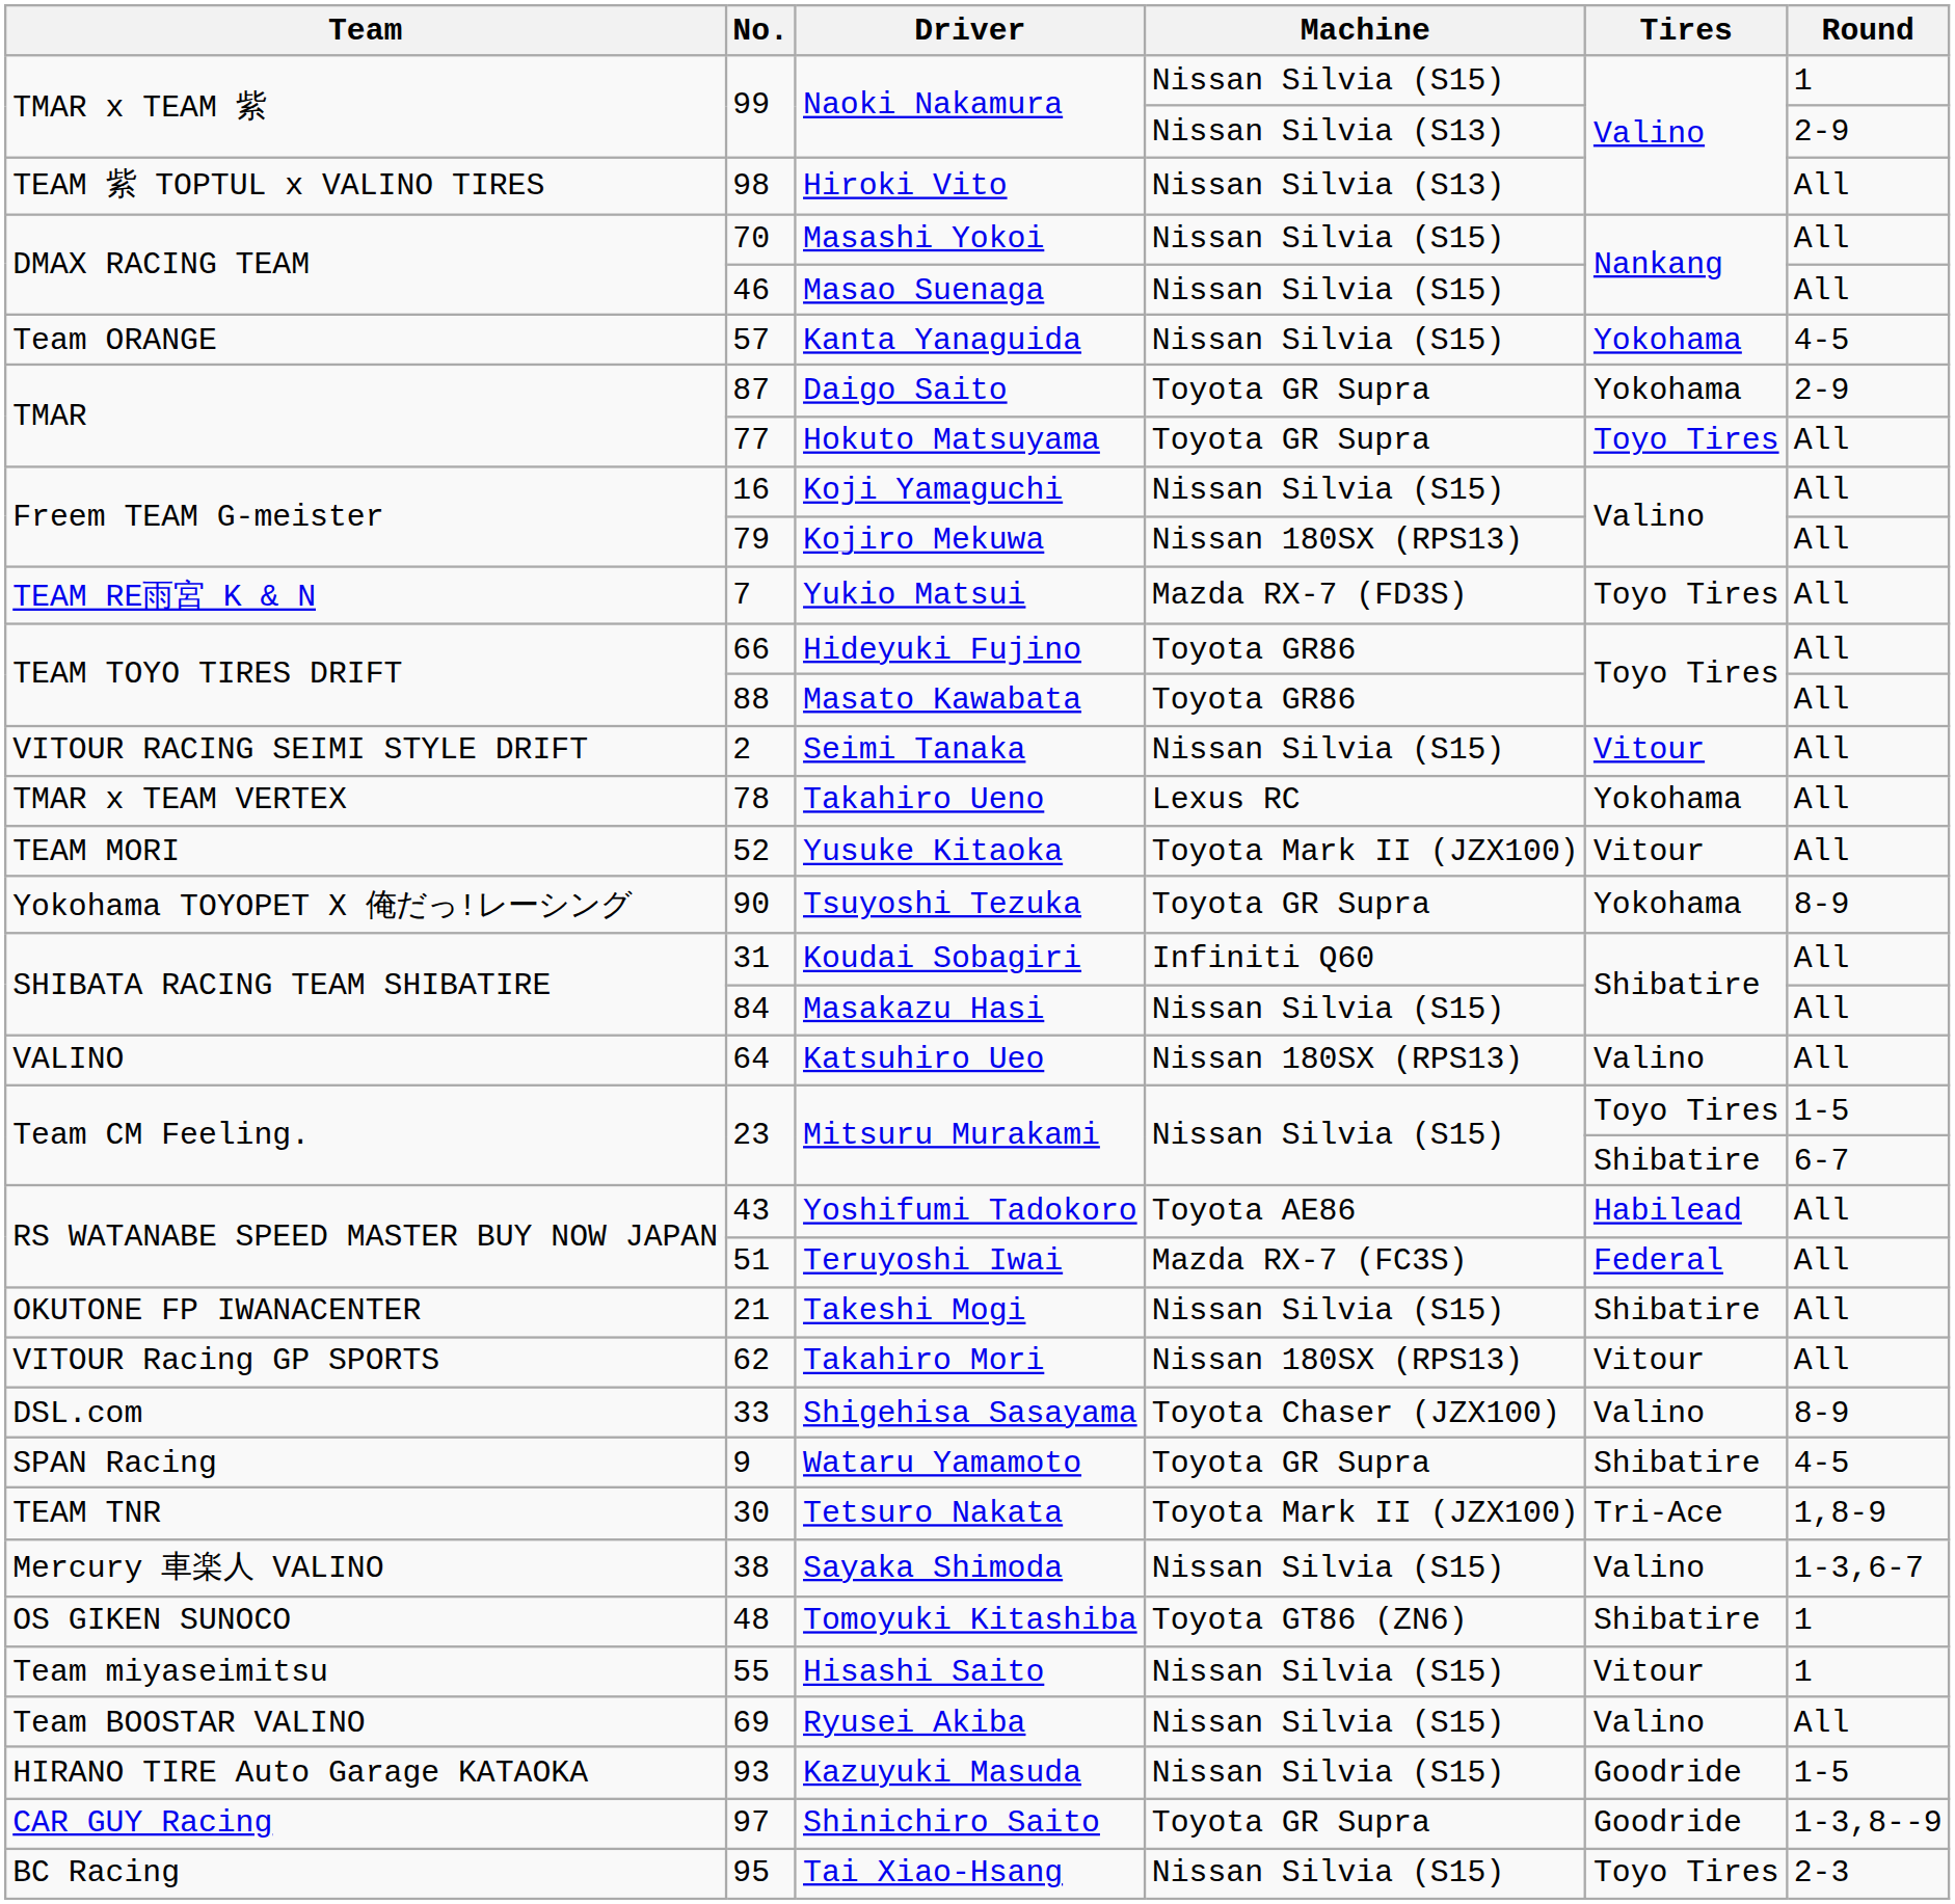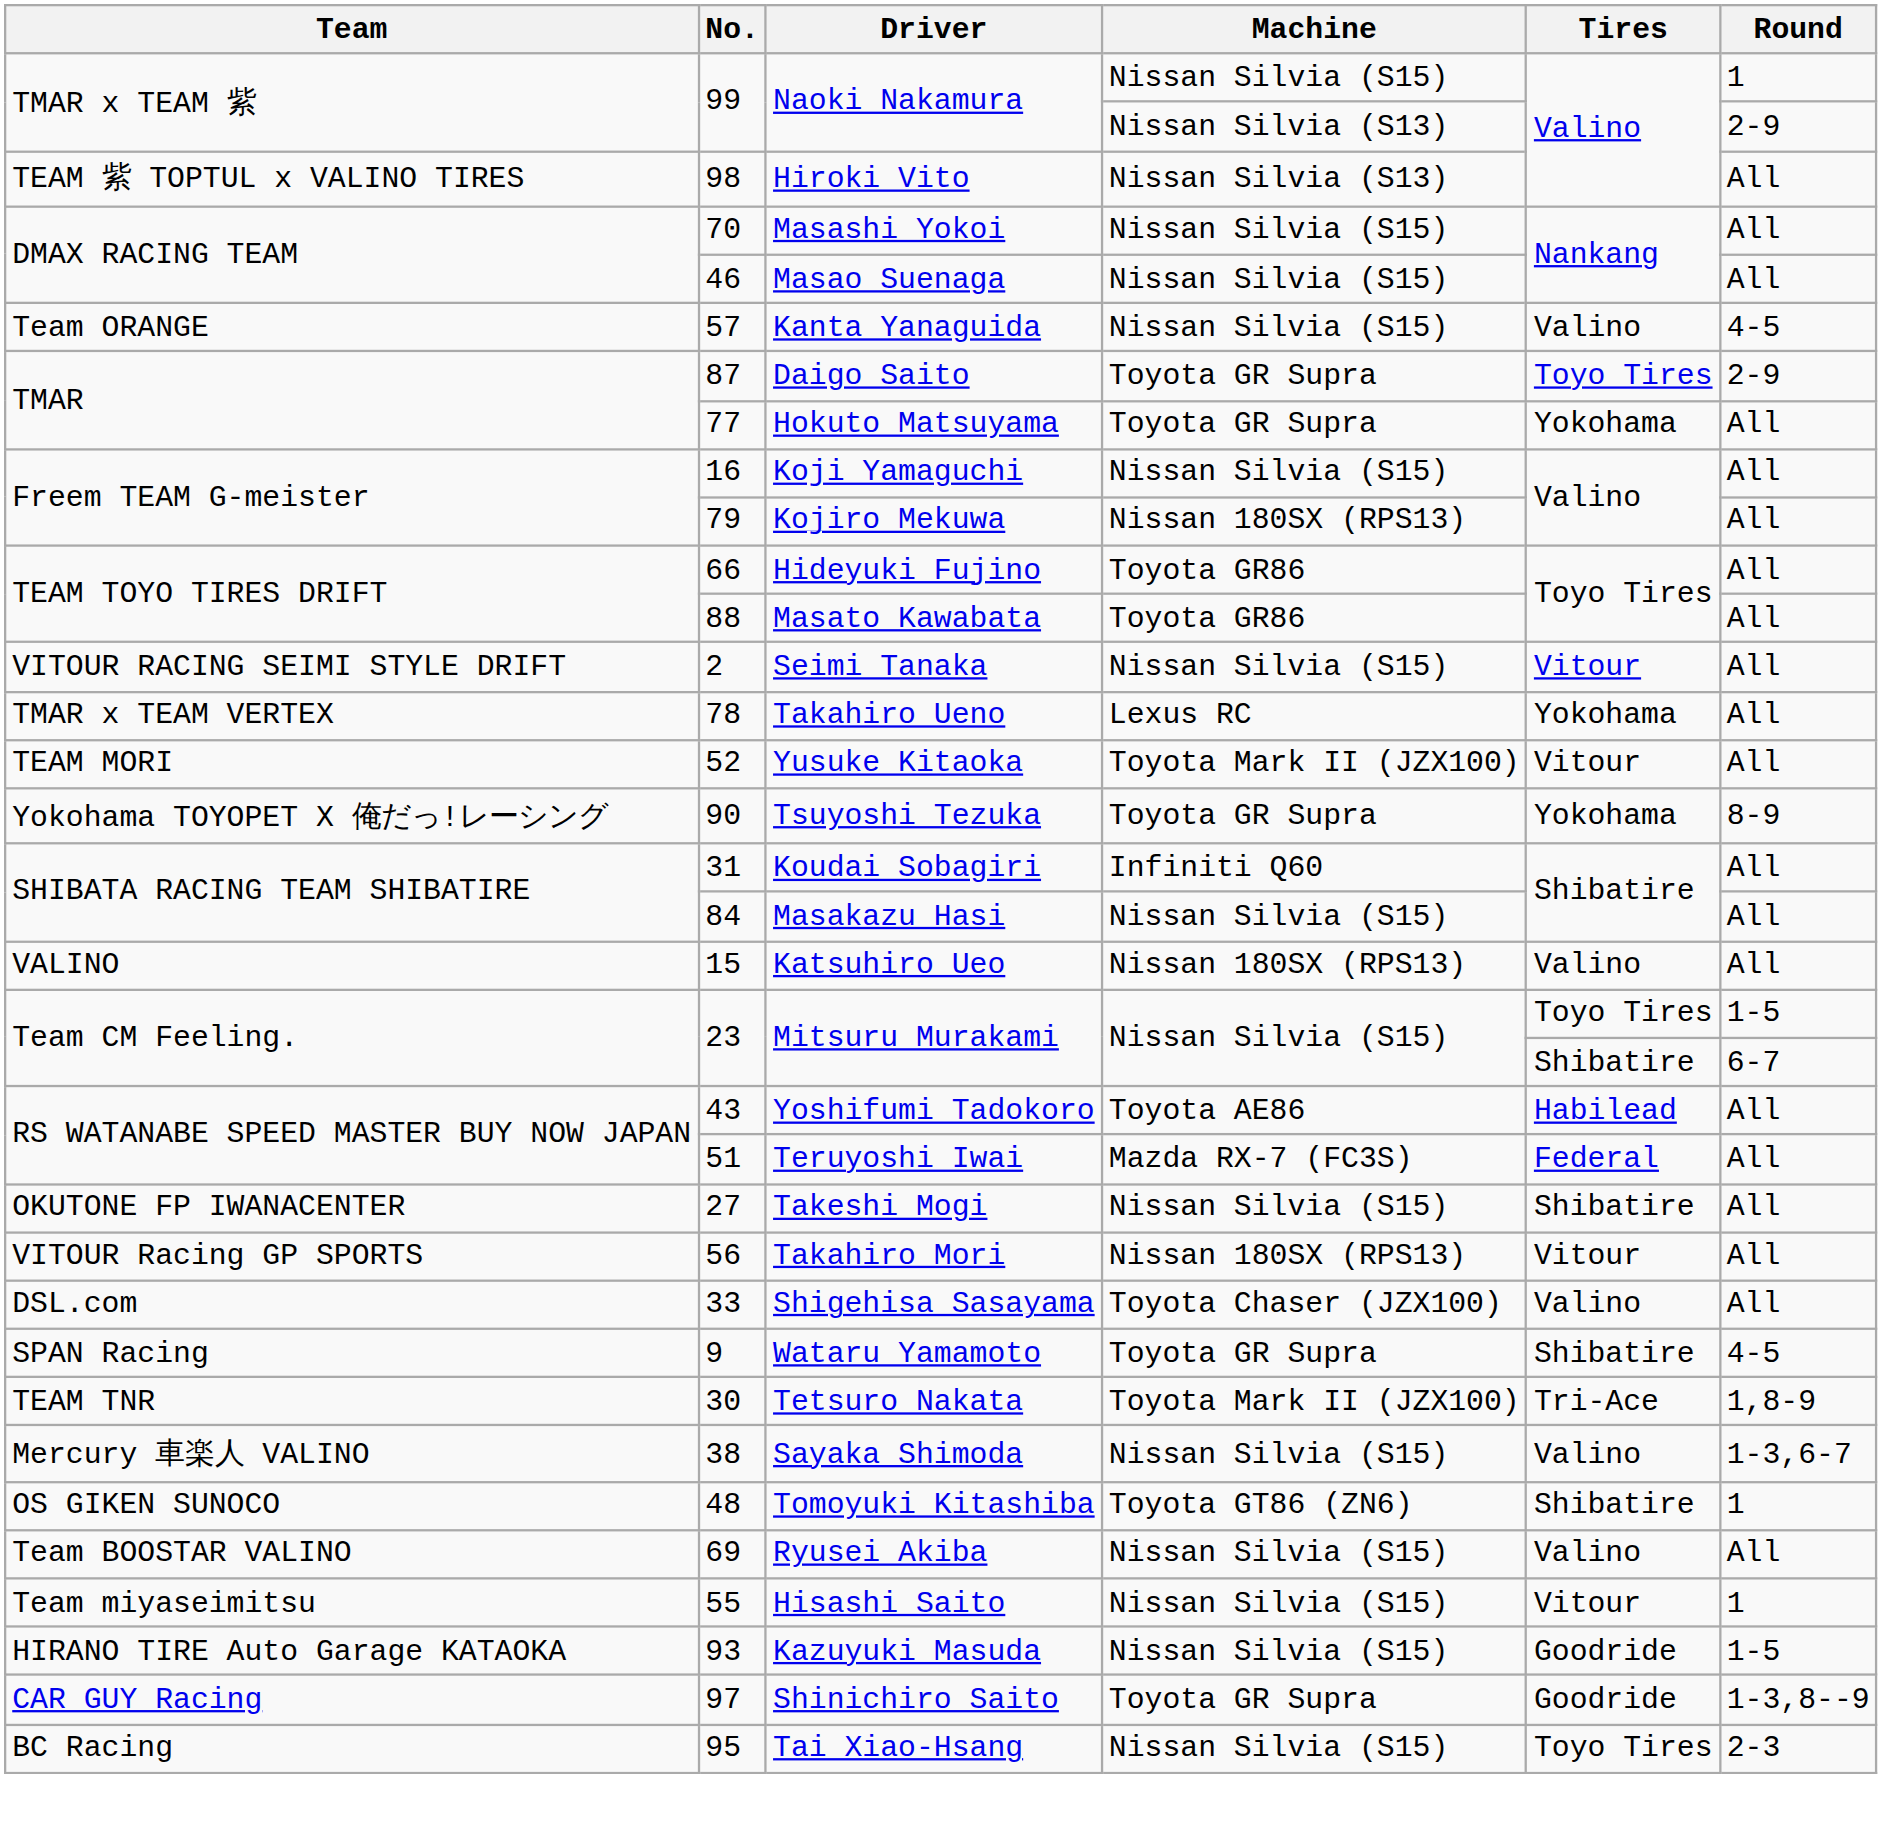Kanta Yanaguida | Tires: Yokohama -> Valino
Daigo Saito | Tires: Yokohama -> Toyo Tires
Hokuto Matsuyama | Tires: Toyo Tires -> Yokohama
- row: TEAM RE雨宮 K & N | 7 | Yukio Matsui | Mazda RX-7 (FD3S) | Toyo Tires | All
Katsuhiro Ueo | No.: 64 -> 15
Takeshi Mogi | No.: 21 -> 27
Takahiro Mori | No.: 62 -> 56
Shigehisa Sasayama | Round: 8-9 -> All
rows swapped: Hisashi Saito <-> Ryusei Akiba
